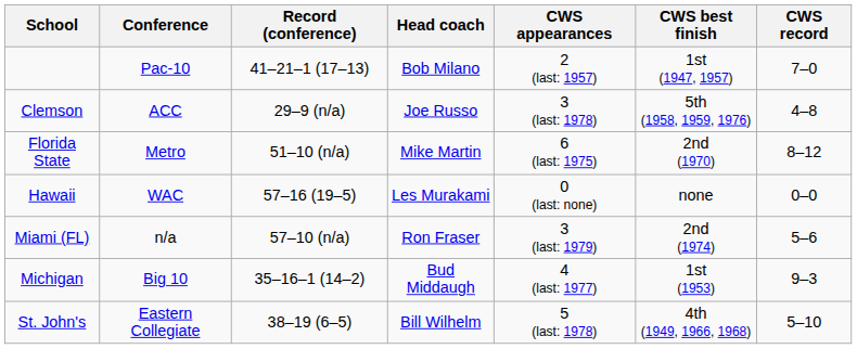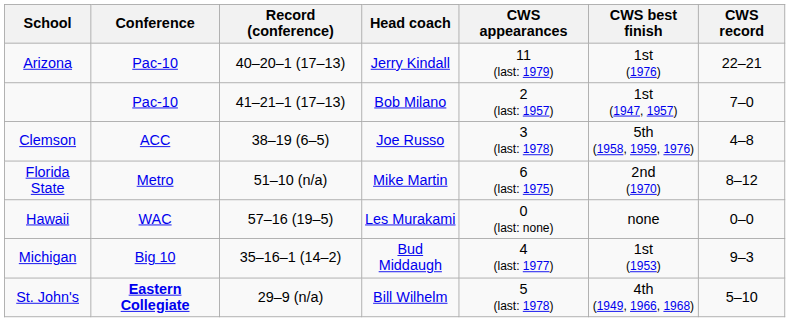+ row: Arizona | Pac-10 | 40–20–1 (17–13) | Jerry Kindall | 11 (last: 1979) | 1st (1976) | 22–21
Clemson | Record (conference): 29–9 (n/a) -> 38–19 (6–5)
- row: Miami (FL) | n/a | 57–10 (n/a) | Ron Fraser | 3 (last: 1979) | 2nd (1974) | 5–6
St. John's | Conference: normal -> bold
St. John's | Record (conference): 38–19 (6–5) -> 29–9 (n/a)
